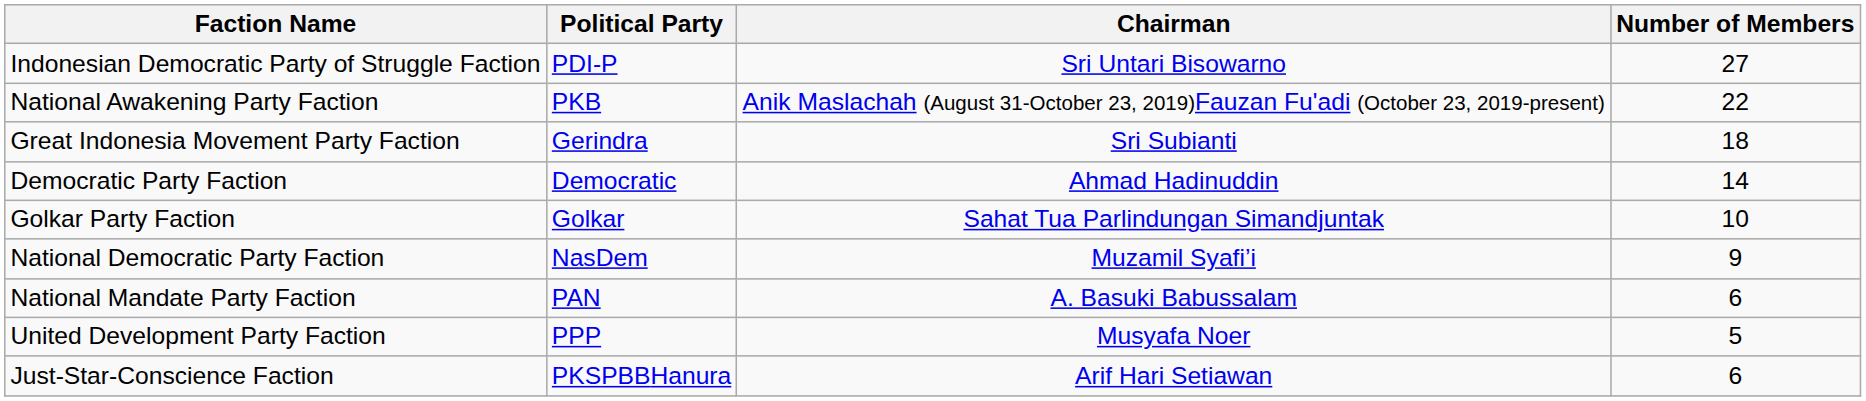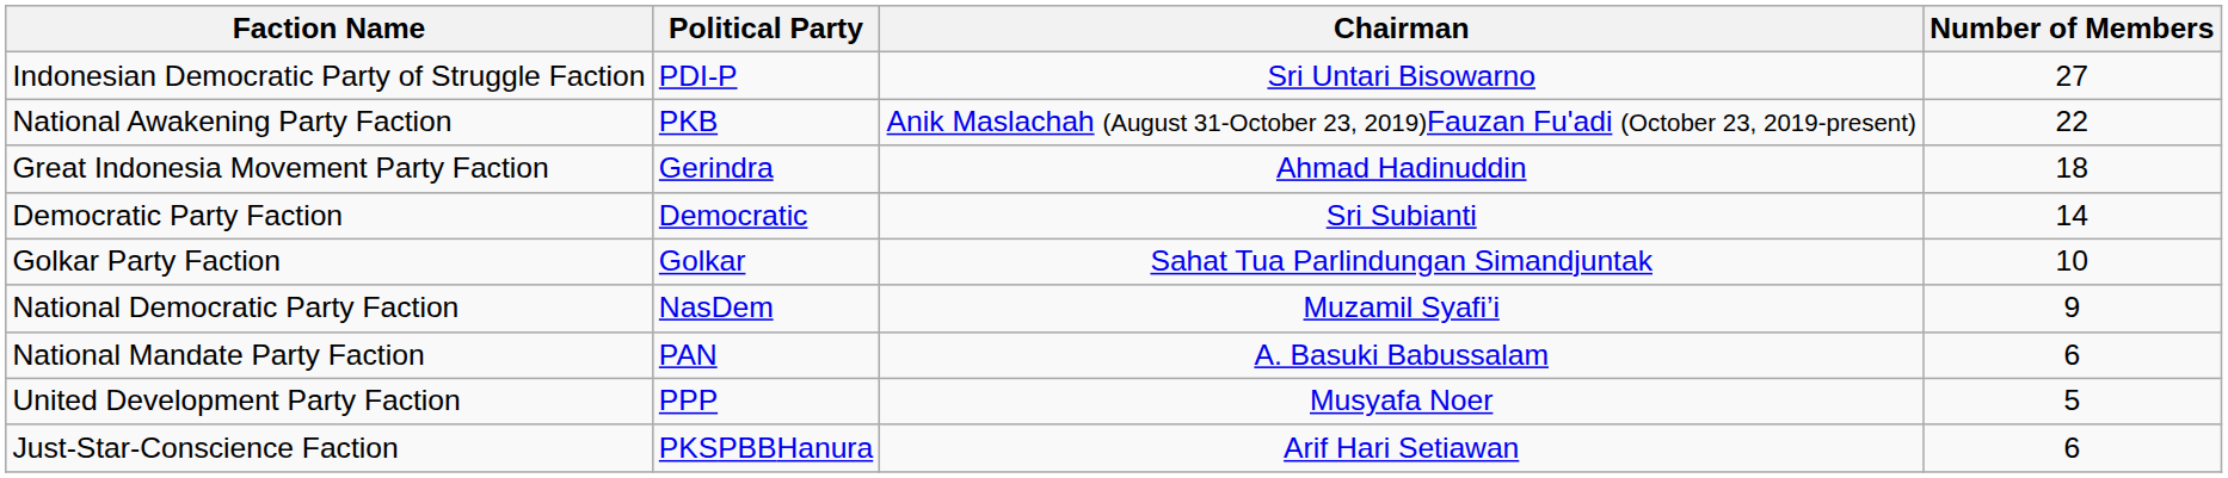Great Indonesia Movement Party Faction | Chairman: Sri Subianti -> Ahmad Hadinuddin
Democratic Party Faction | Chairman: Ahmad Hadinuddin -> Sri Subianti
